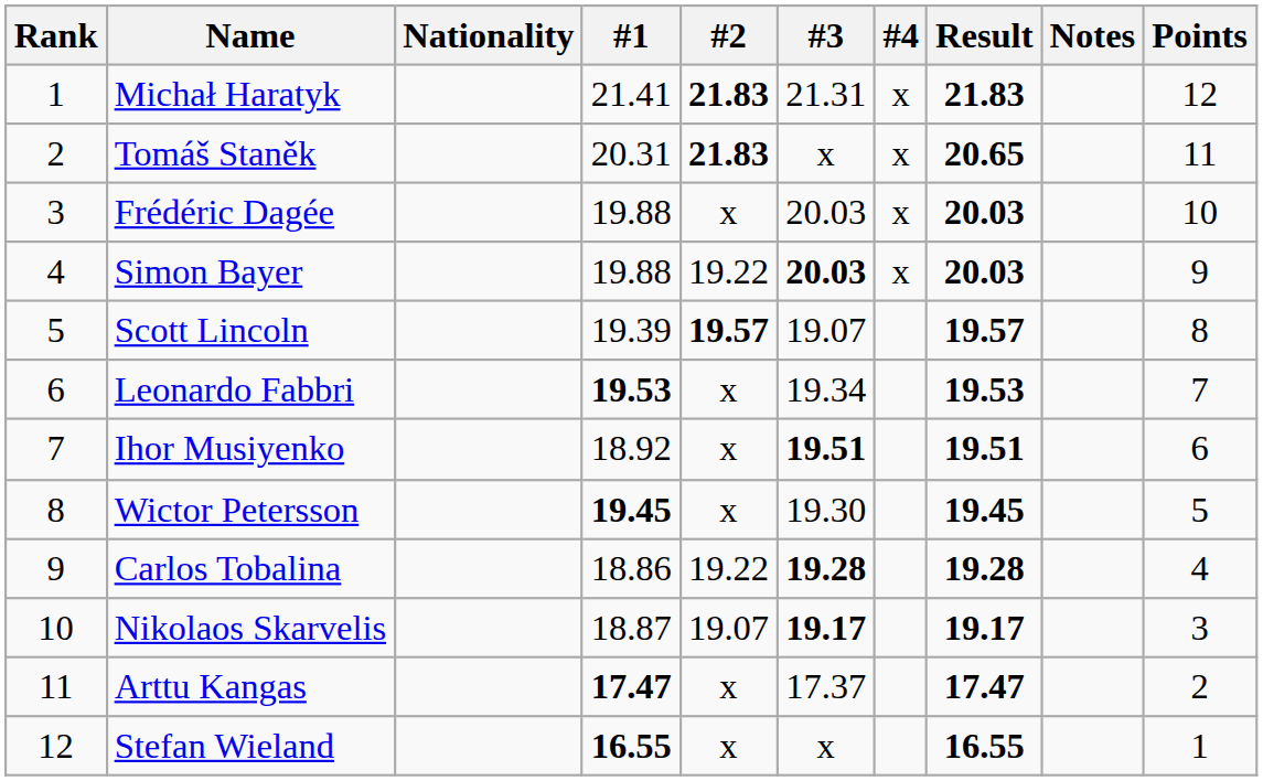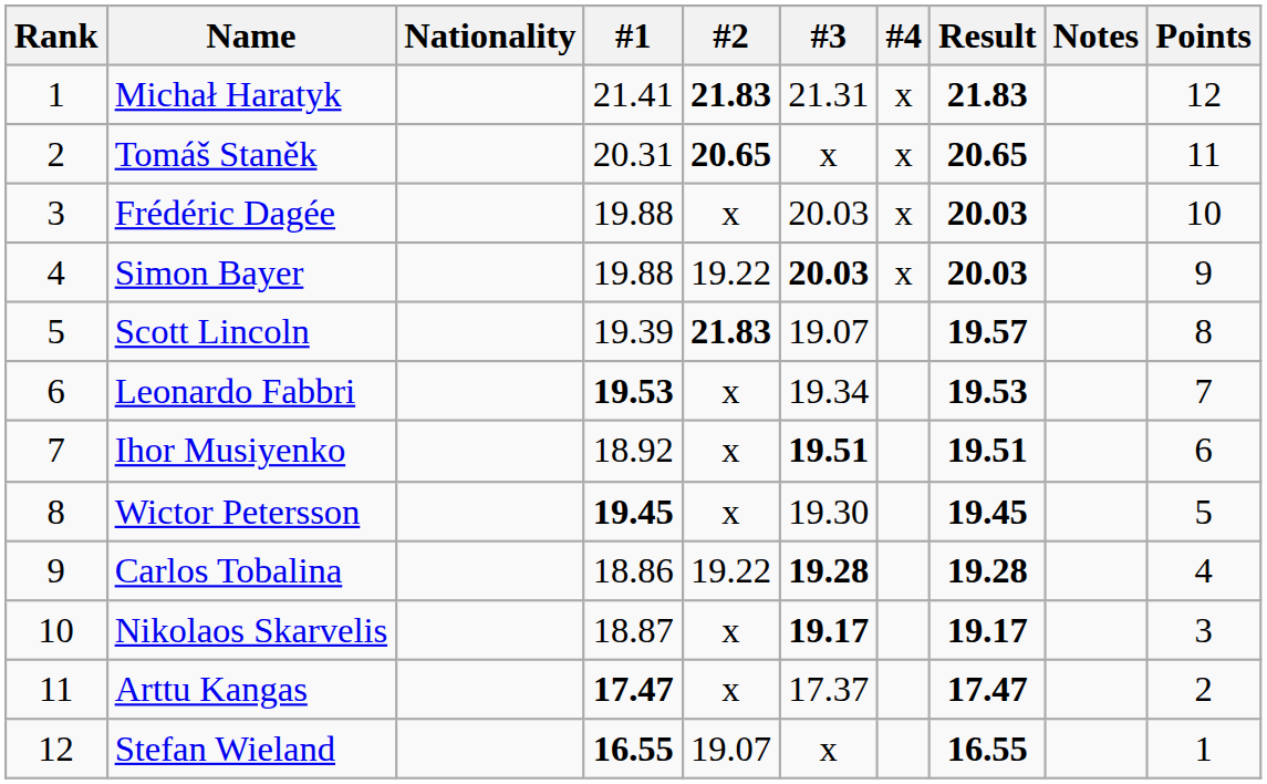Tomáš Staněk | #2: 21.83 -> 20.65
Scott Lincoln | #2: 19.57 -> 21.83
Nikolaos Skarvelis | #2: 19.07 -> x
Stefan Wieland | #2: x -> 19.07
